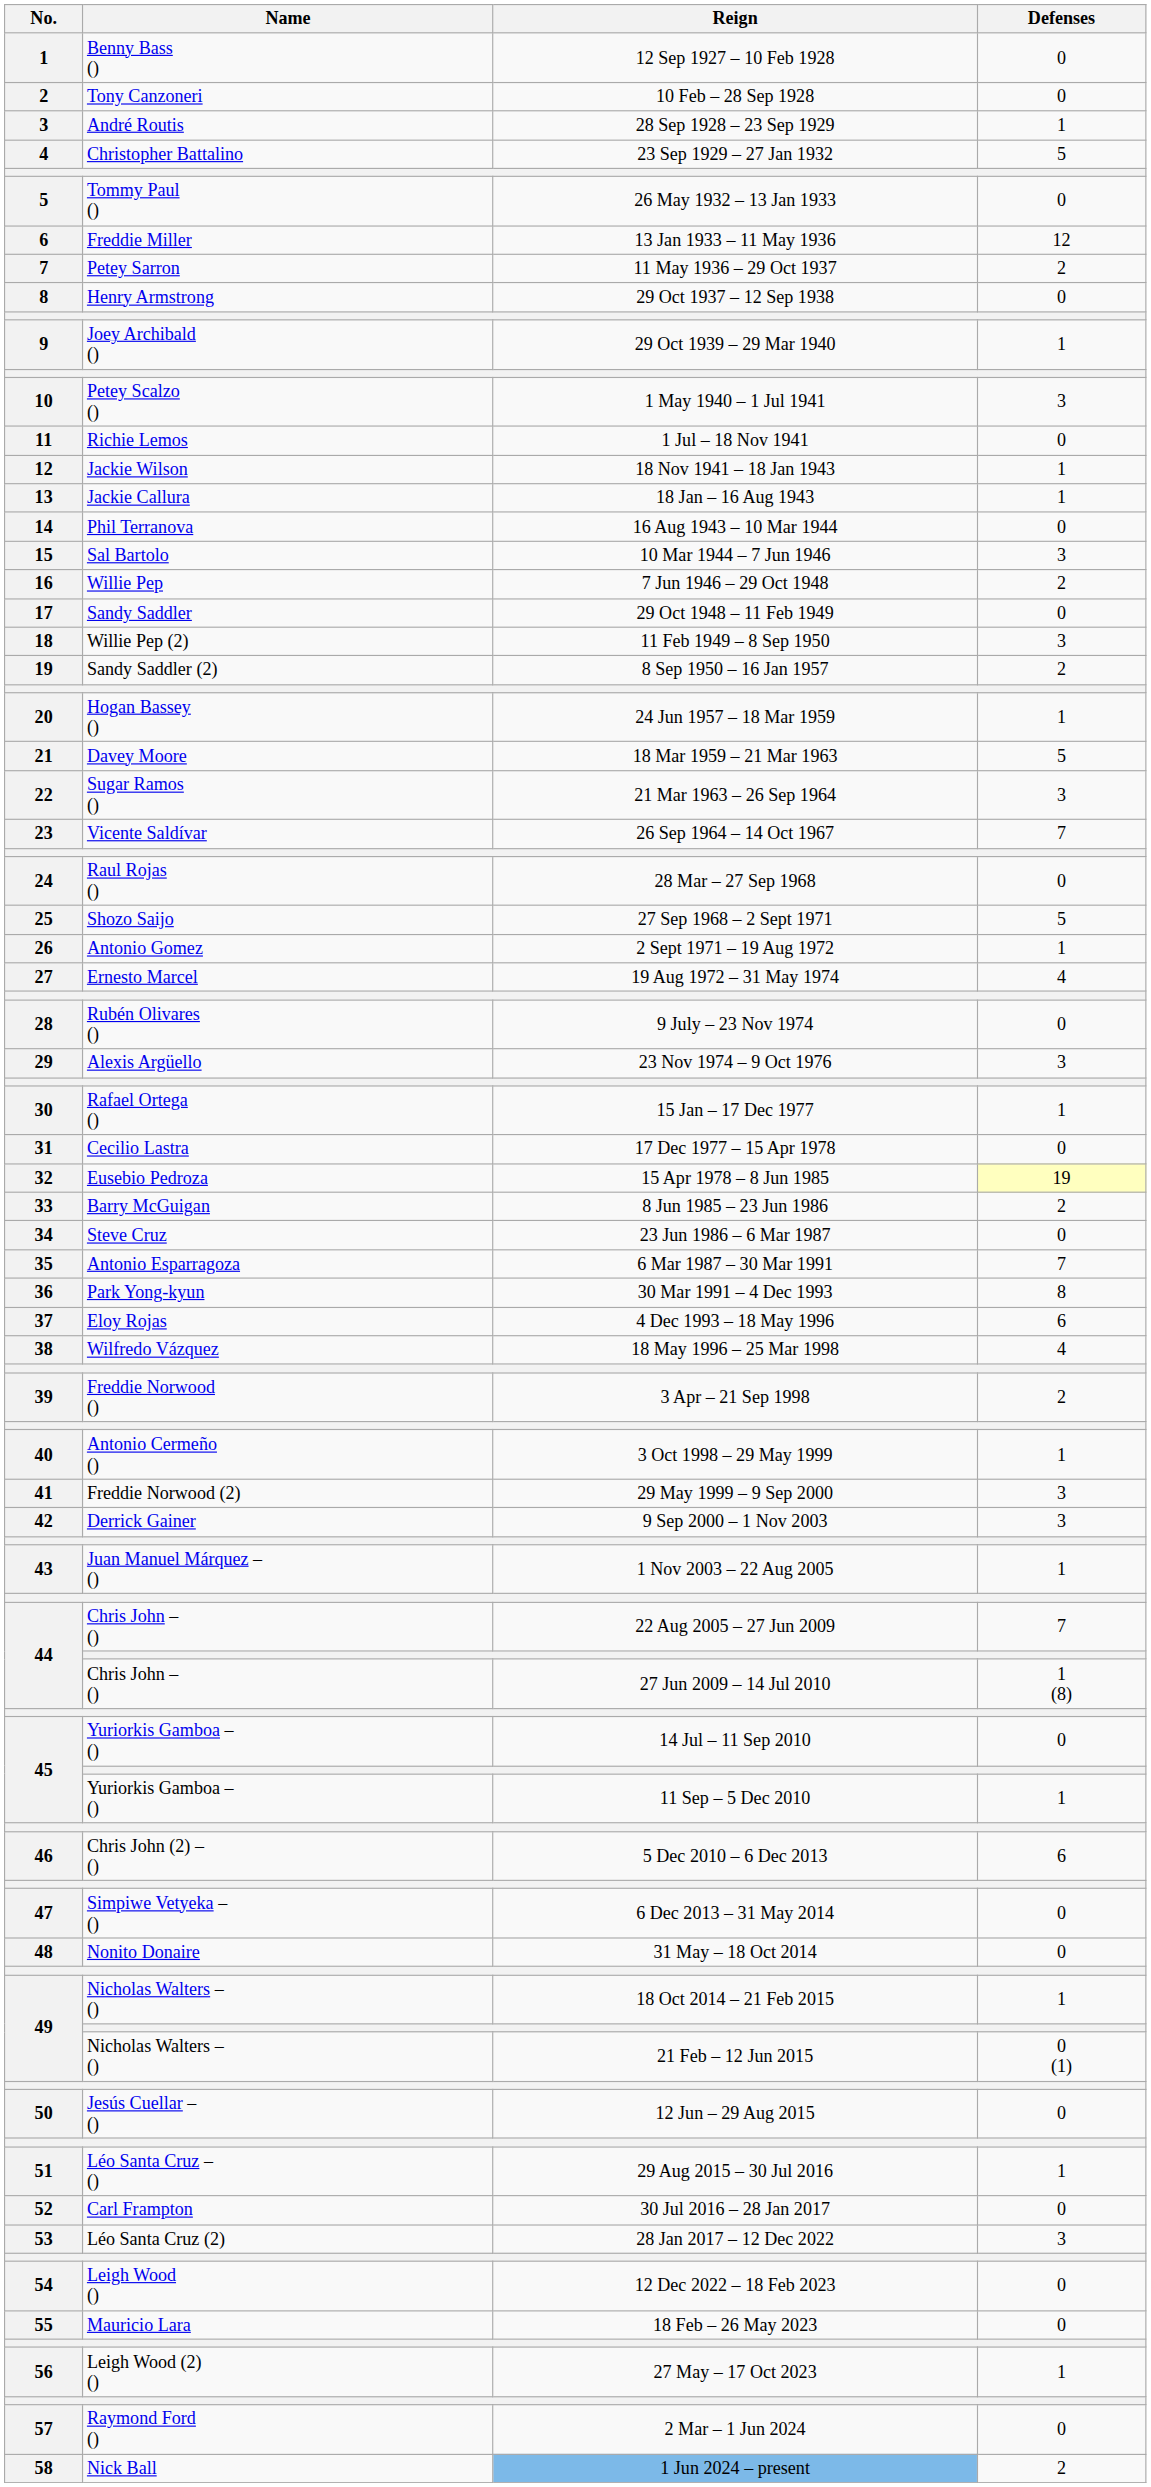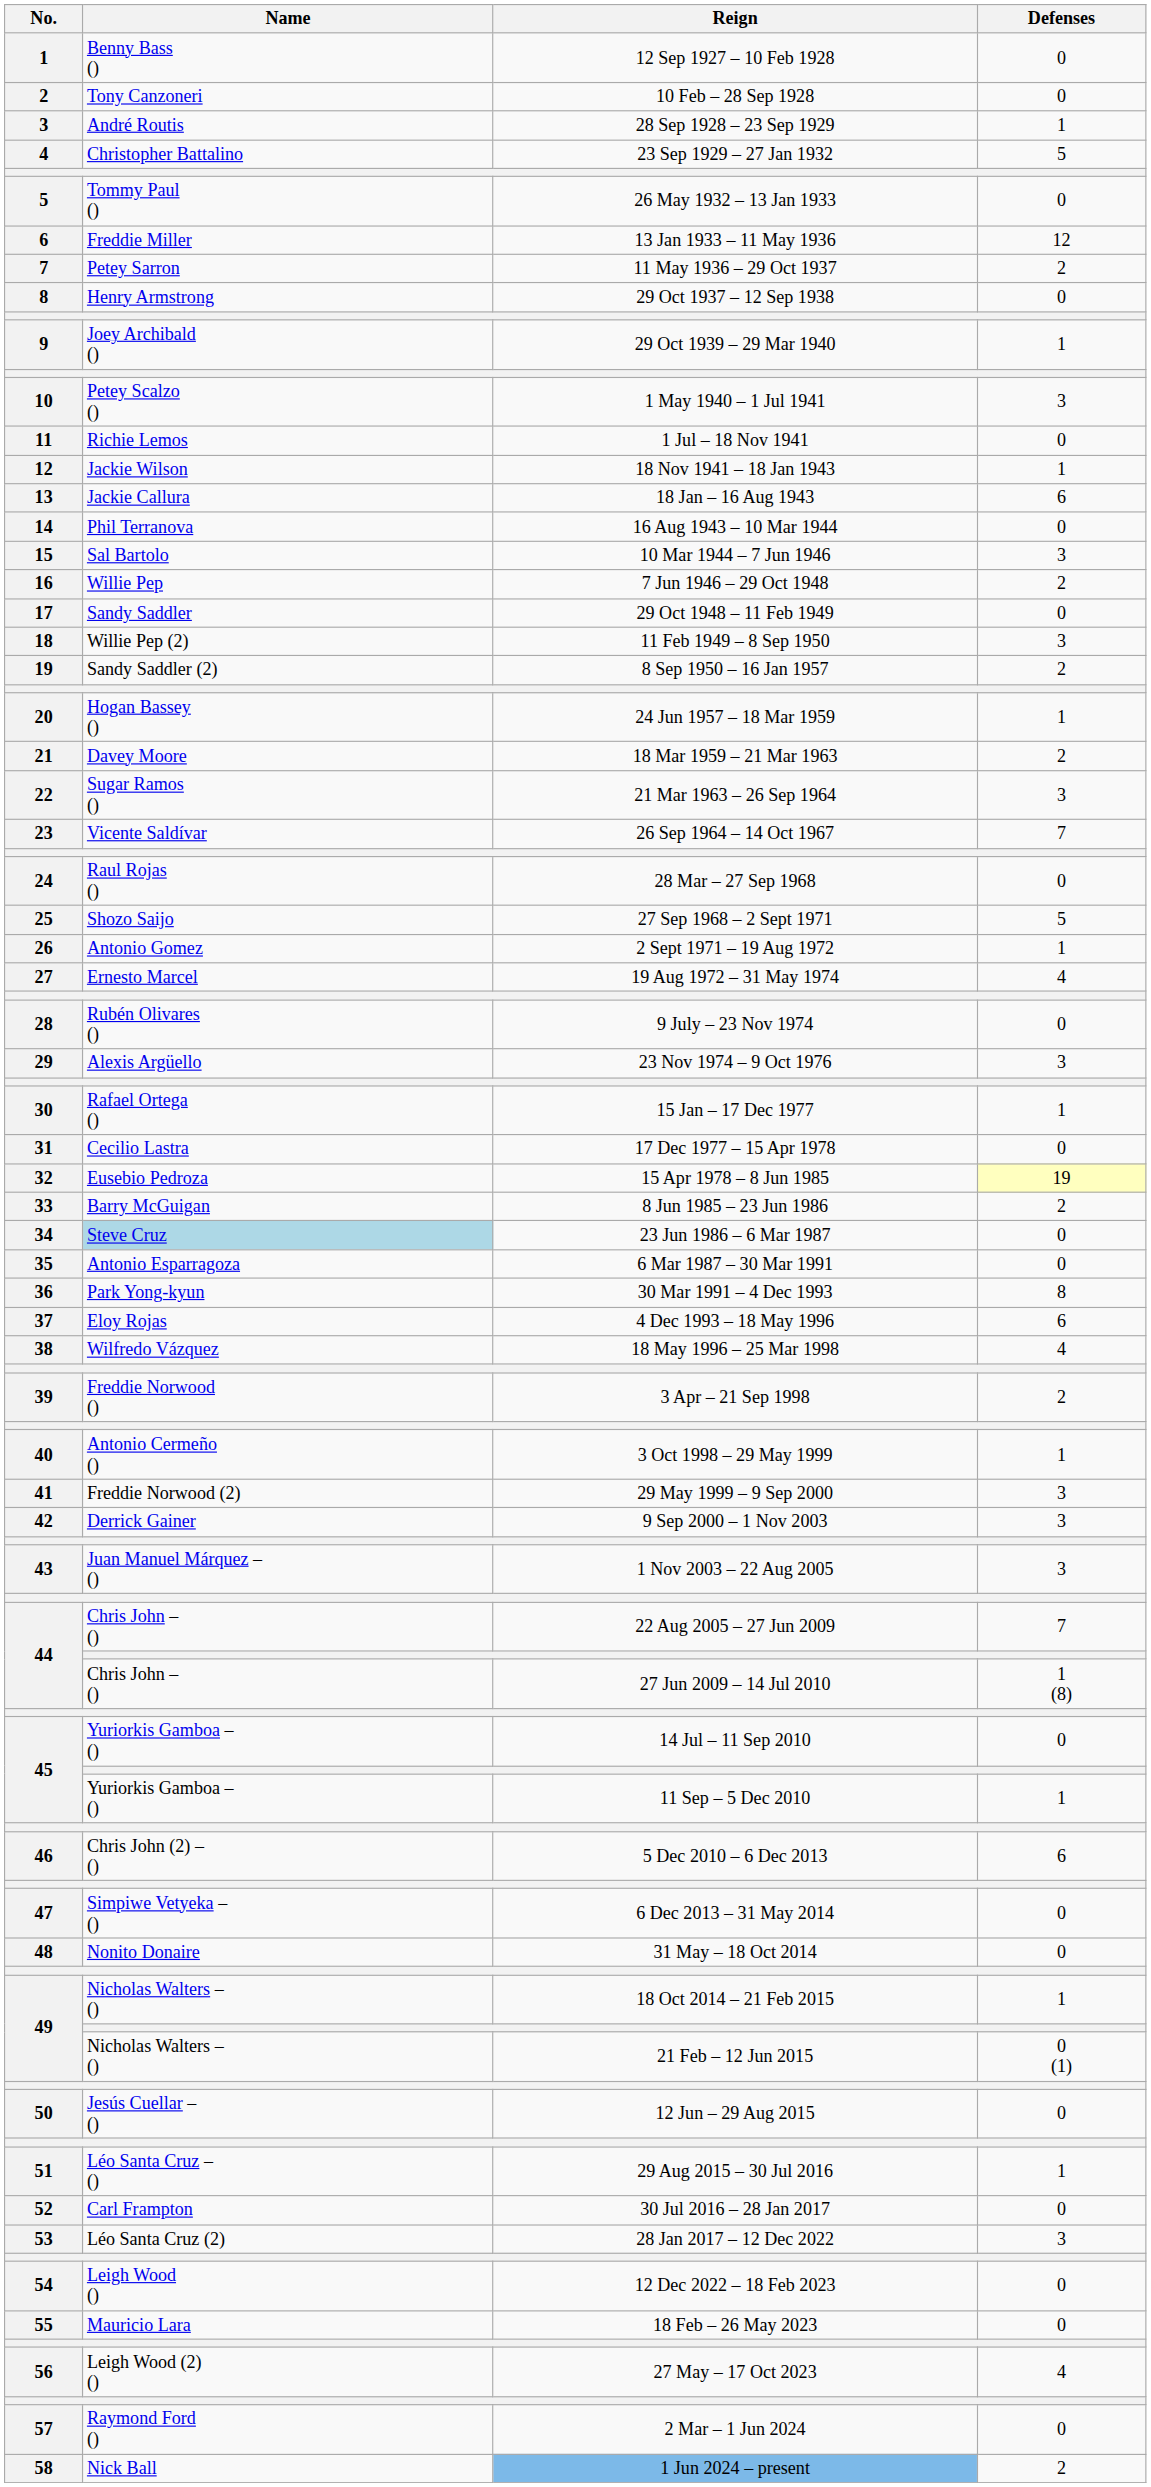18 Jan – 16 Aug 1943 | Defenses: 1 -> 6
18 Mar 1959 – 21 Mar 1963 | Defenses: 5 -> 2
23 Jun 1986 – 6 Mar 1987 | Name: no background -> lightblue background
6 Mar 1987 – 30 Mar 1991 | Defenses: 7 -> 0
1 Nov 2003 – 22 Aug 2005 | Defenses: 1 -> 3
27 May – 17 Oct 2023 | Defenses: 1 -> 4
